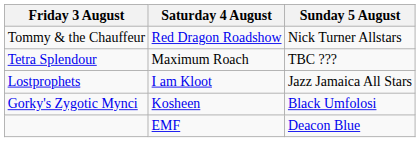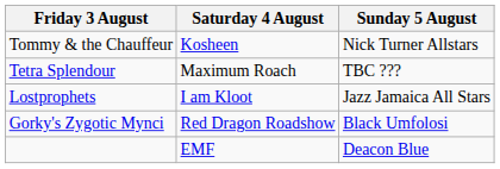Tommy & the Chauffeur | Saturday 4 August: Red Dragon Roadshow -> Kosheen
Gorky's Zygotic Mynci | Saturday 4 August: Kosheen -> Red Dragon Roadshow
